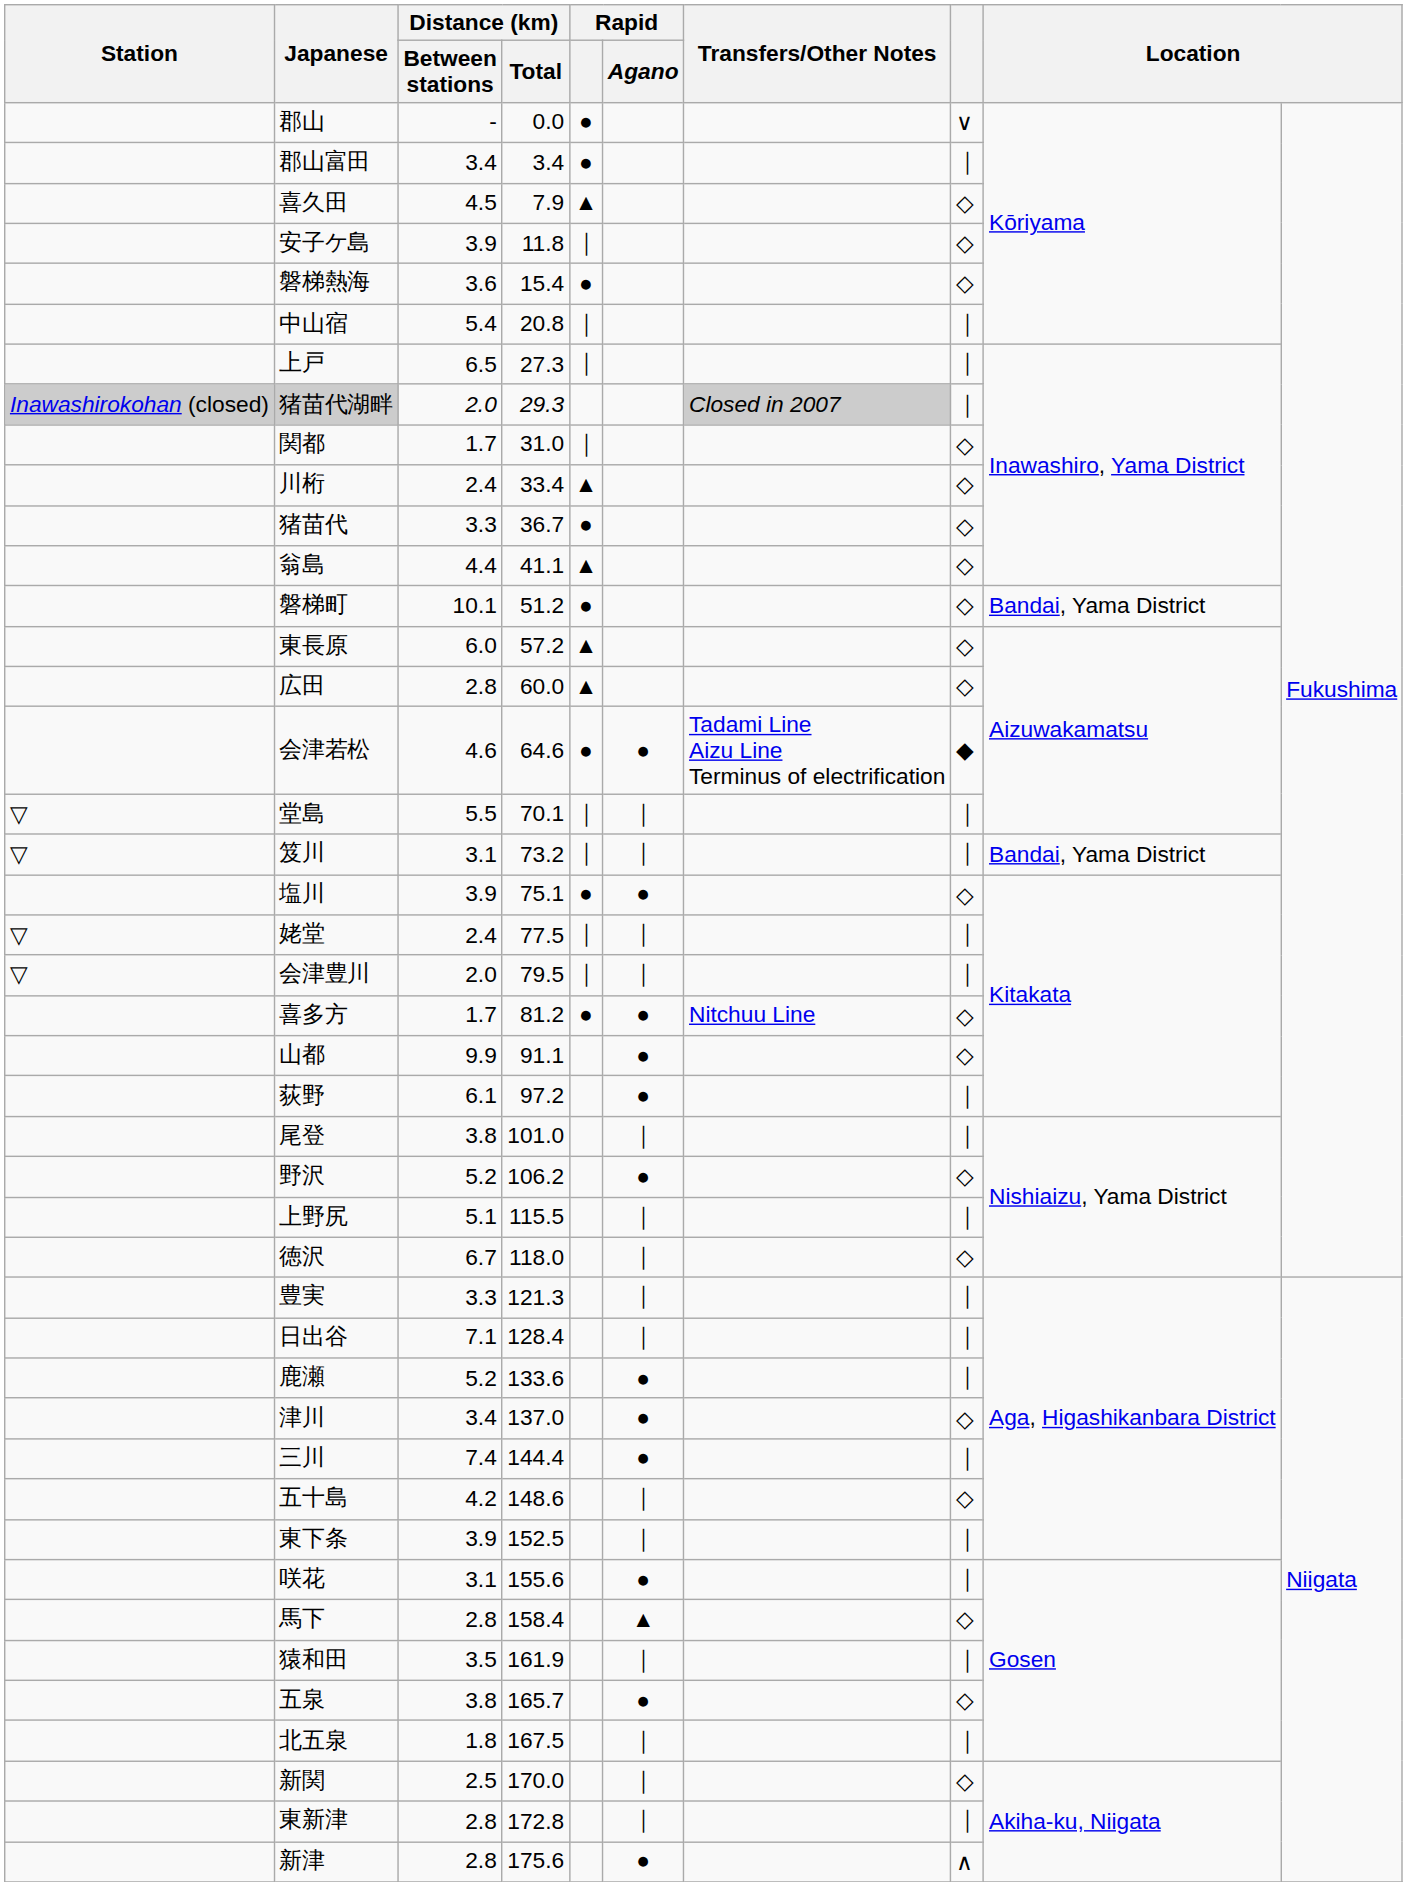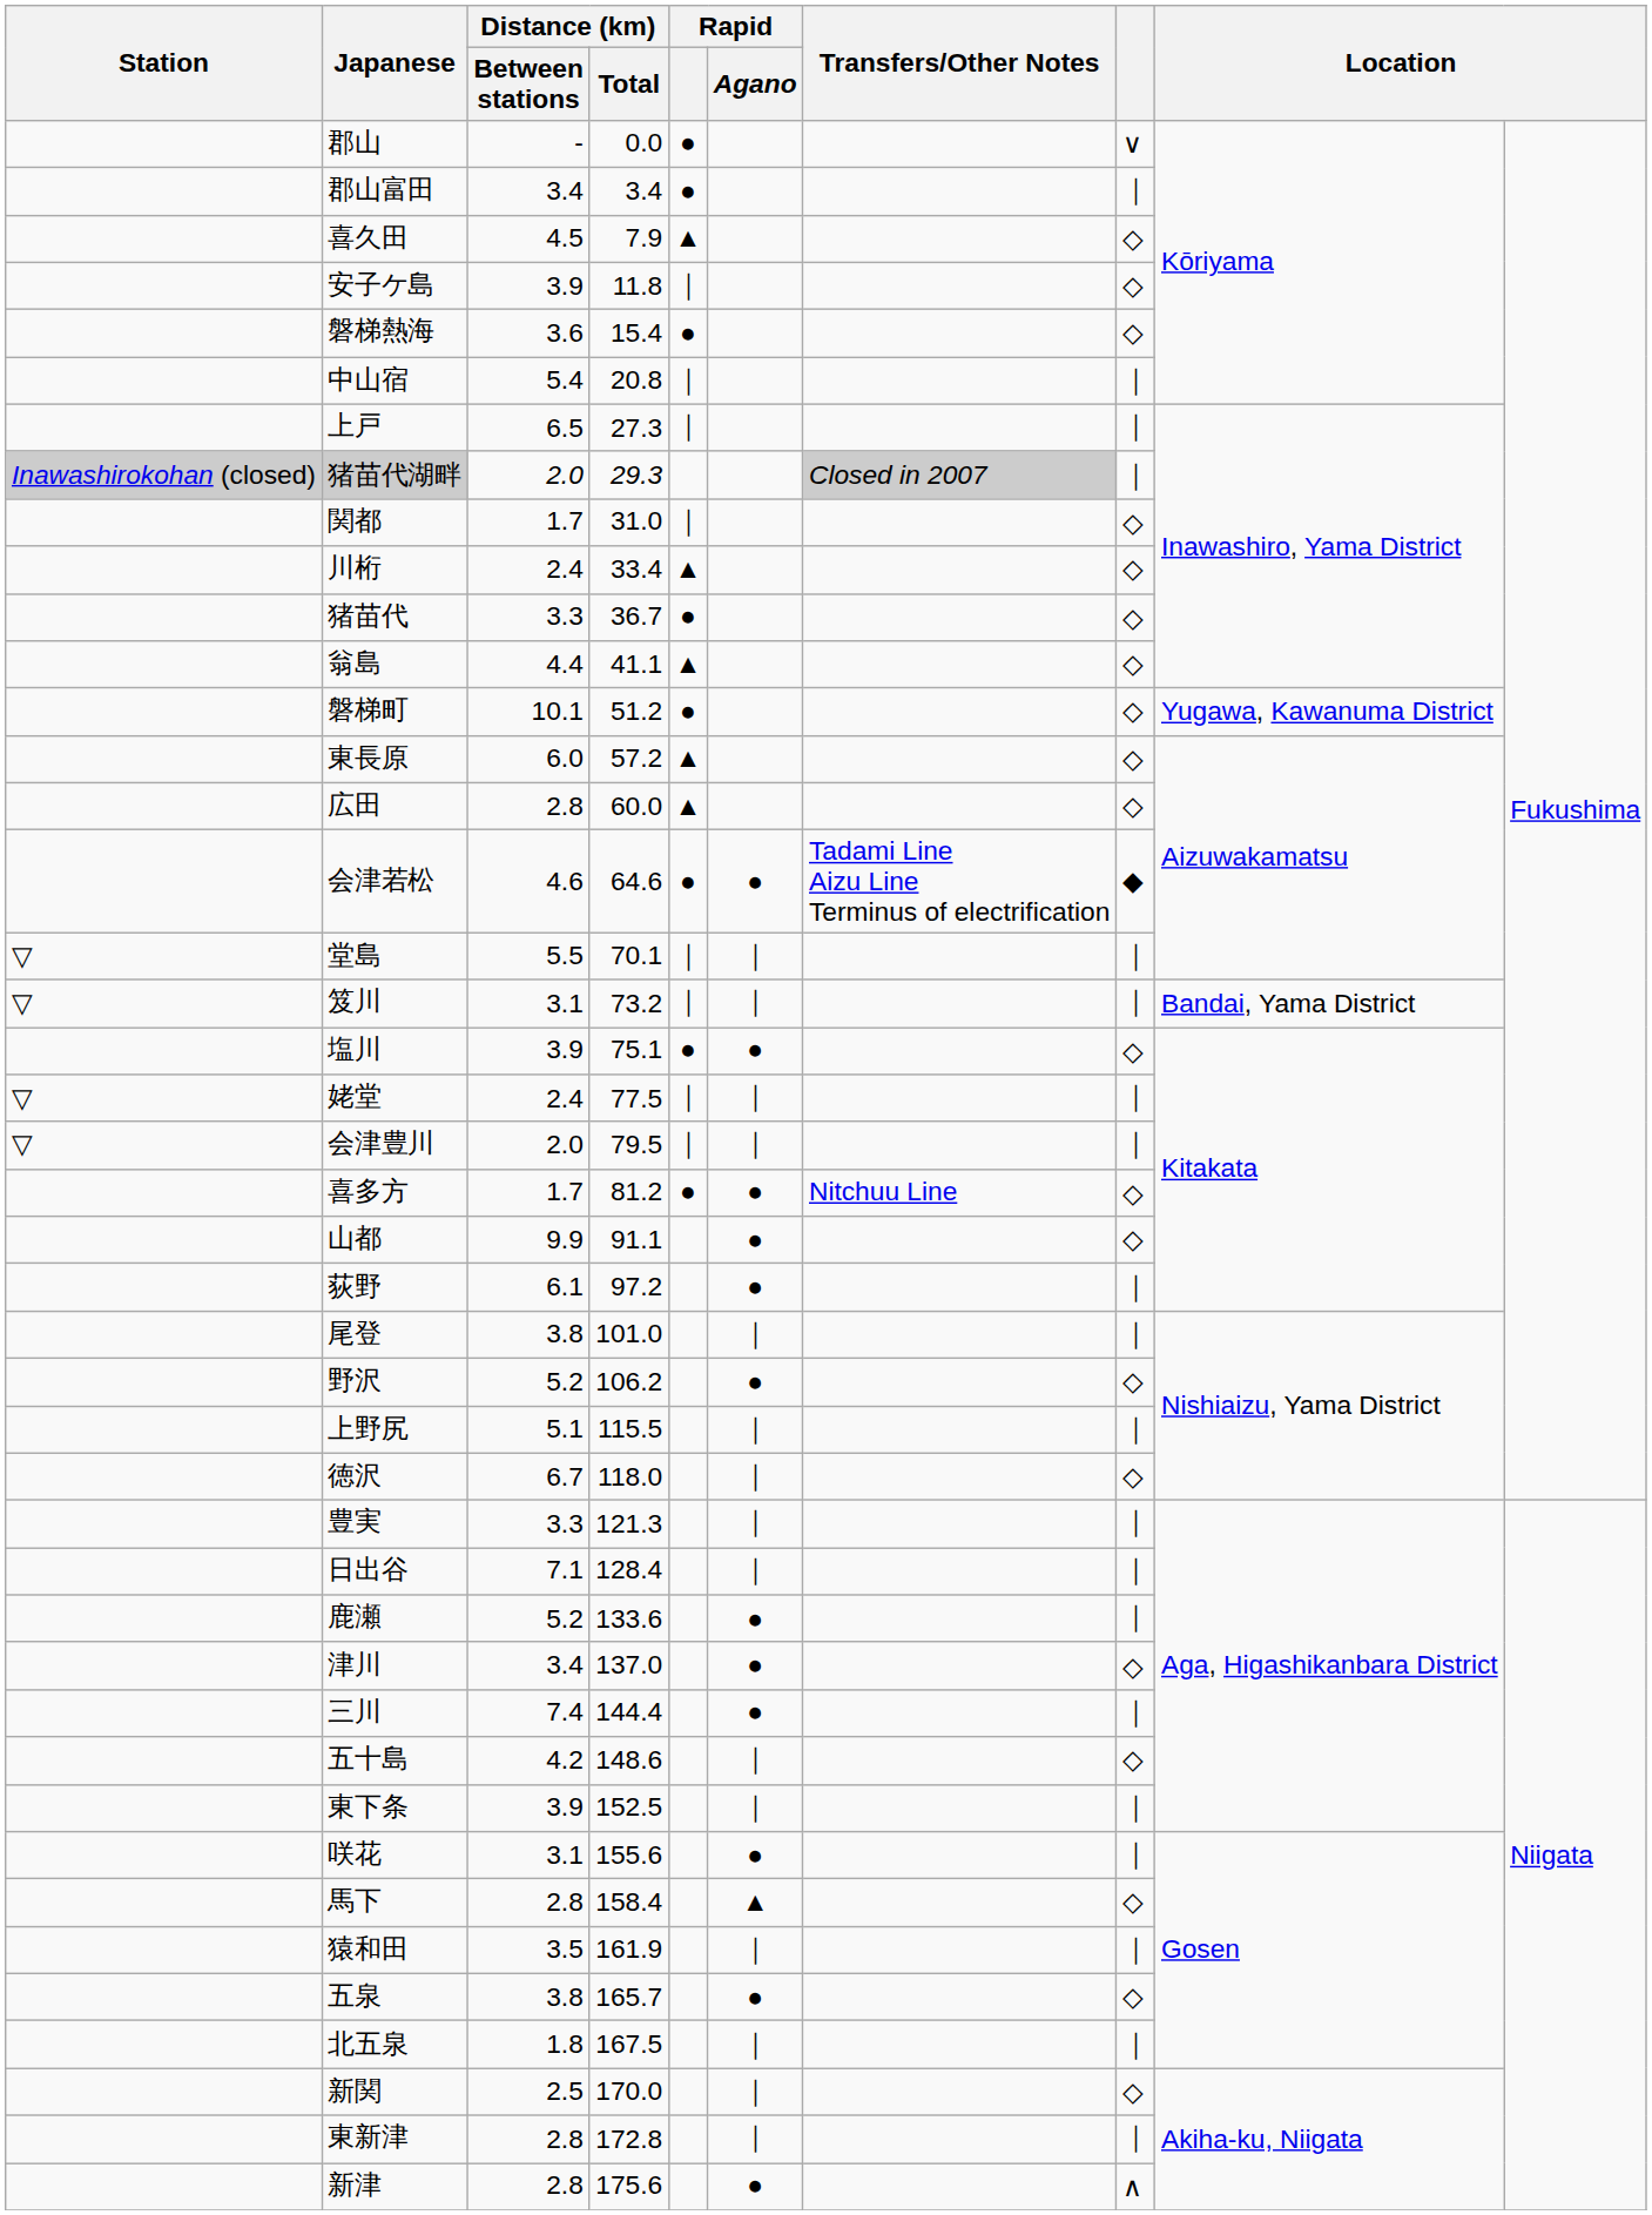磐梯町 | column 9: Bandai, Yama District -> Yugawa, Kawanuma District
